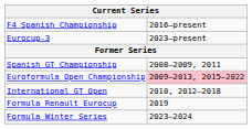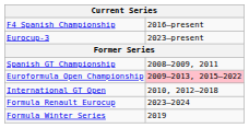Formula Renault Eurocup | column 2: 2019 -> 2023–2024
Formula Winter Series | column 2: 2023–2024 -> 2019
